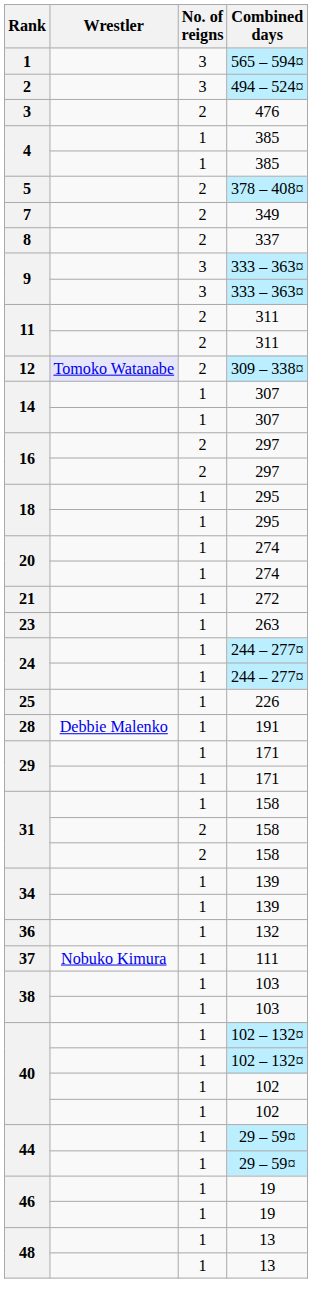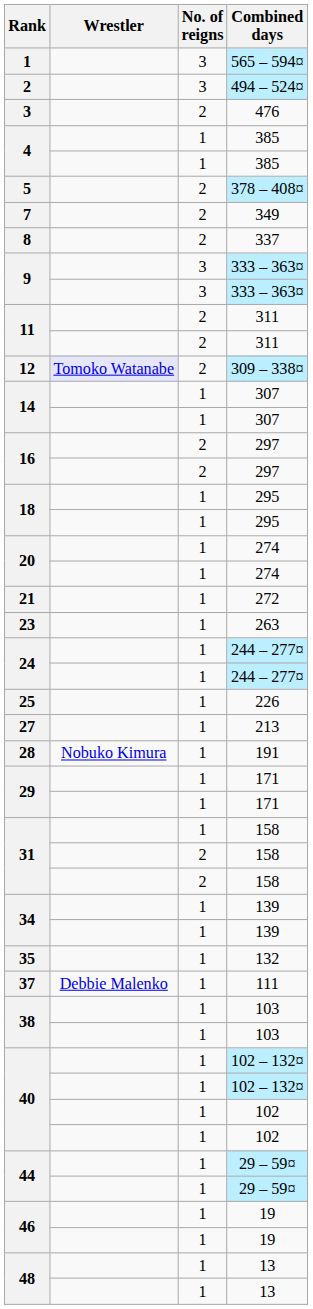+ row: 27 | 1 | 213
191 | Wrestler: Debbie Malenko -> Nobuko Kimura
132 | Rank: 36 -> 35
111 | Wrestler: Nobuko Kimura -> Debbie Malenko
